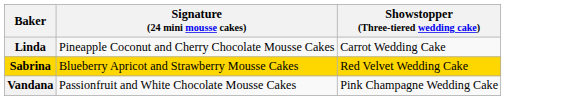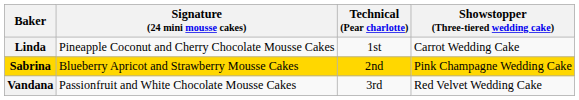+ column: Technical (Pear charlotte) | 1st | 2nd | 3rd
Sabrina | Showstopper (Three-tiered wedding cake): Red Velvet Wedding Cake -> Pink Champagne Wedding Cake
Vandana | Showstopper (Three-tiered wedding cake): Pink Champagne Wedding Cake -> Red Velvet Wedding Cake
